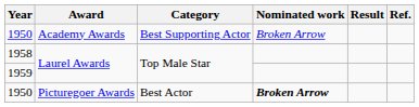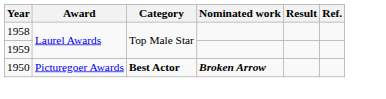- row: 1950 | Academy Awards | Best Supporting Actor | Broken Arrow
1950 / Picturegoer Awards | Category: normal -> bold
